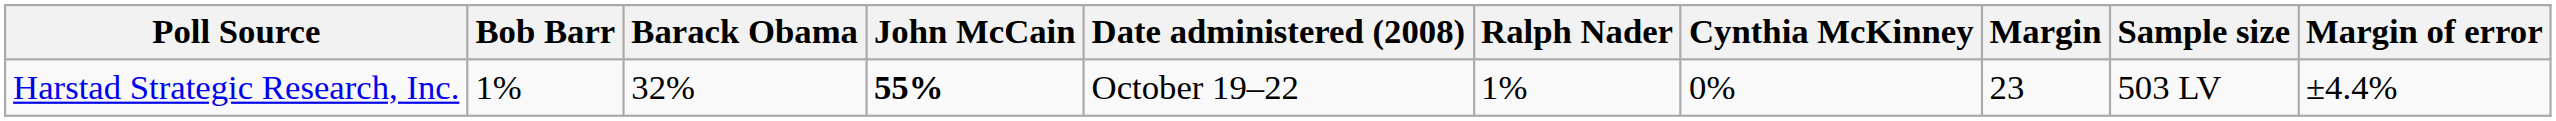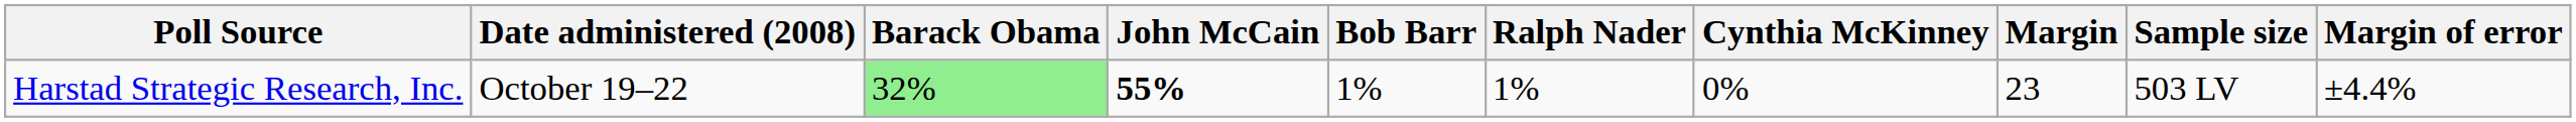columns swapped: Date administered (2008) <-> Bob Barr
Harstad Strategic Research, Inc. | Barack Obama: no background -> lightgreen background
